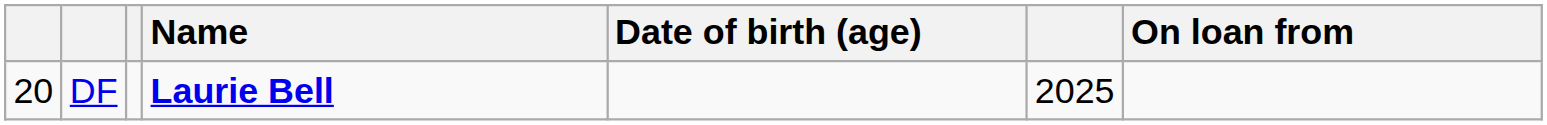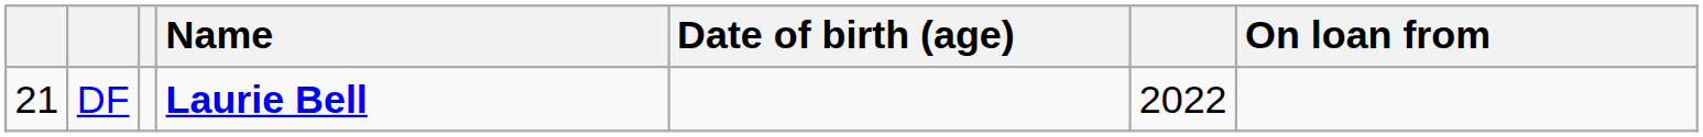DF | column 1: 20 -> 21
DF | column 6: 2025 -> 2022
